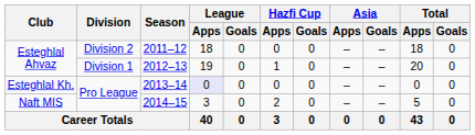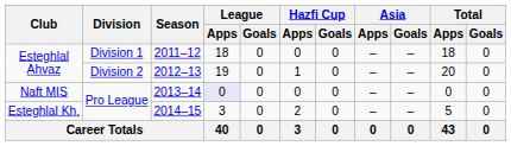2011–12 | Division: Division 2 -> Division 1
2012–13 | Division: Division 1 -> Division 2
2013–14 | Club: Esteghlal Kh. -> Naft MIS
2014–15 | Club: Naft MIS -> Esteghlal Kh.
